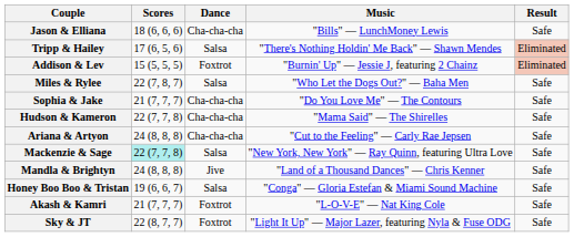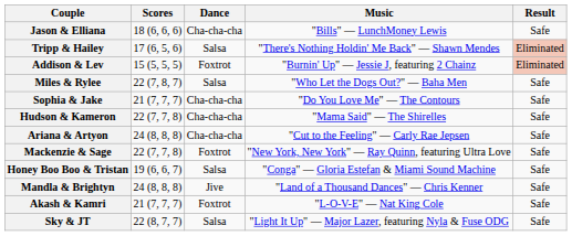Mackenzie & Sage | Scores: paleturquoise background -> no background
Mackenzie & Sage | Dance: Salsa -> Foxtrot
rows swapped: Honey Boo Boo & Tristan <-> Mandla & Brightyn
Sky & JT | Dance: Foxtrot -> Salsa
